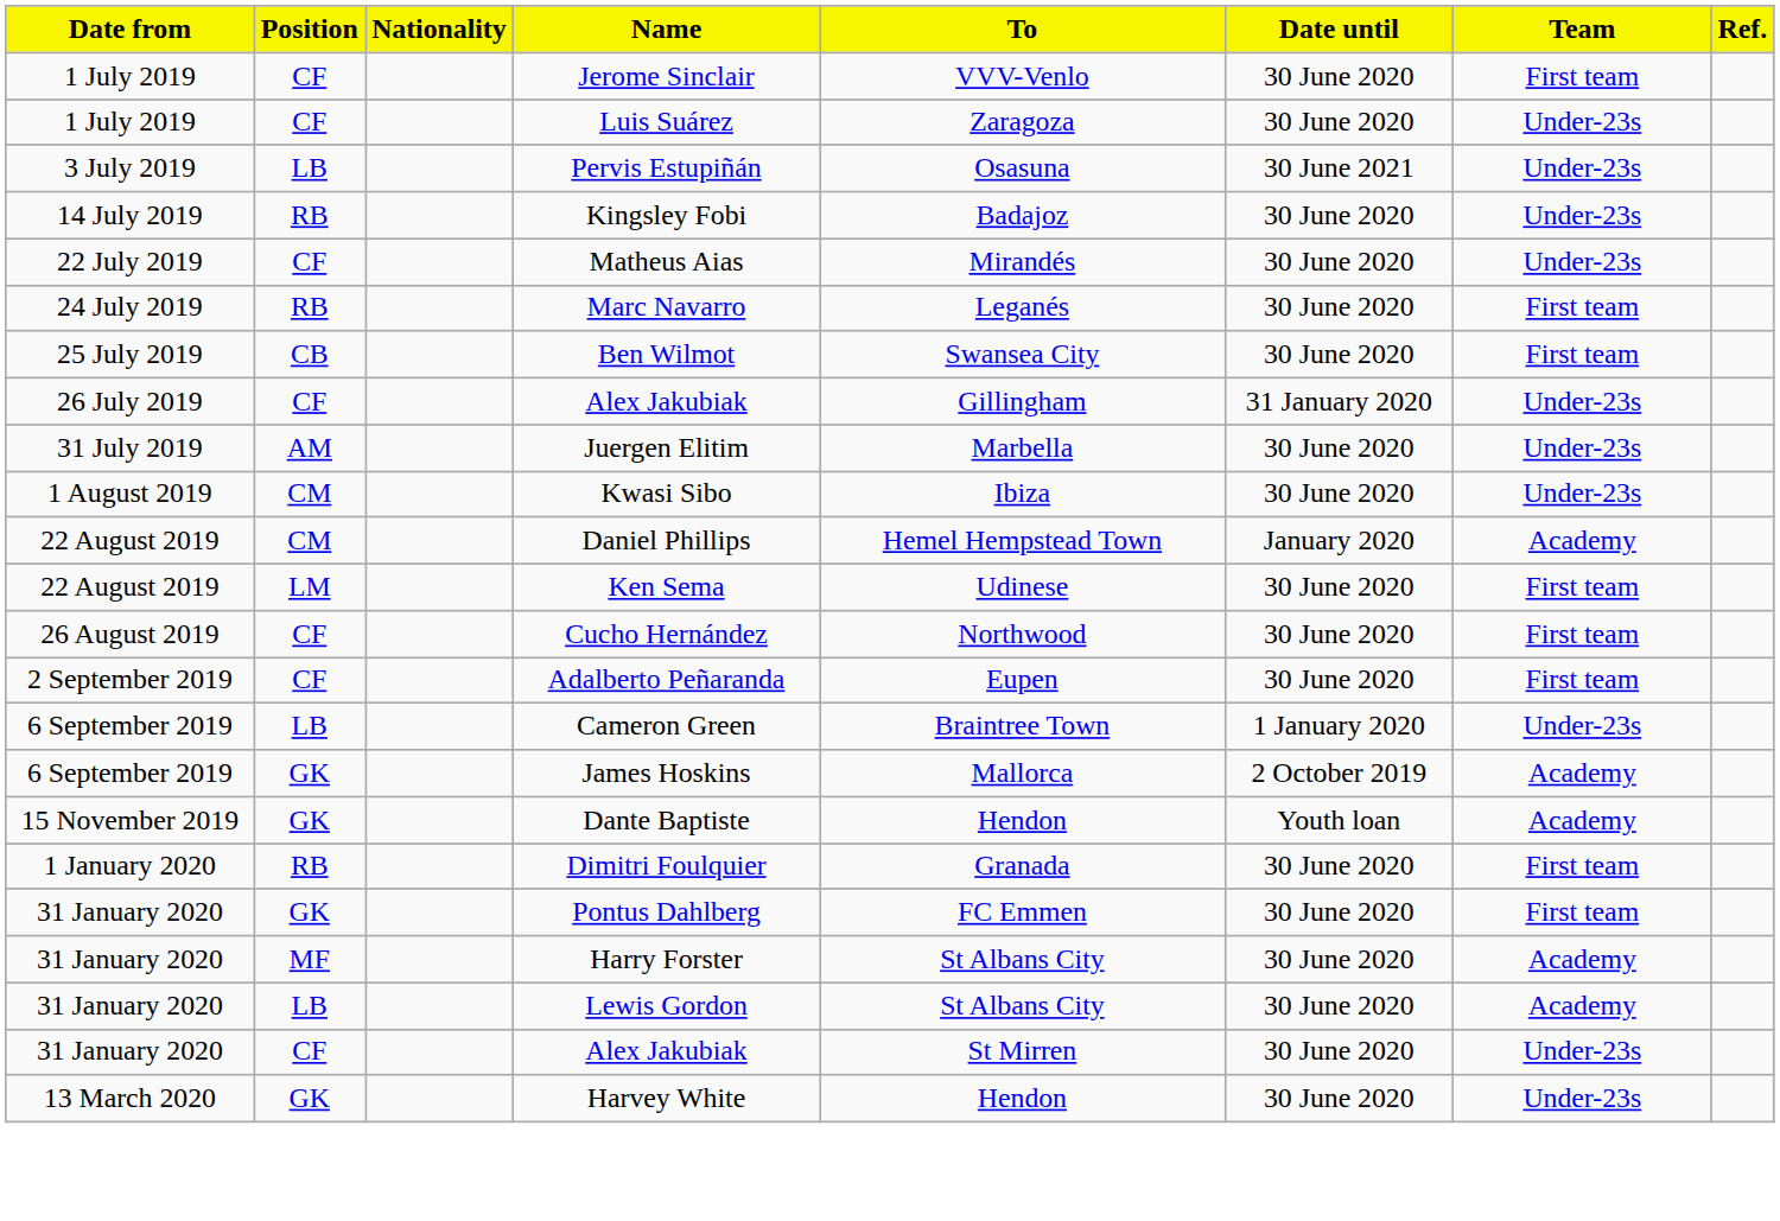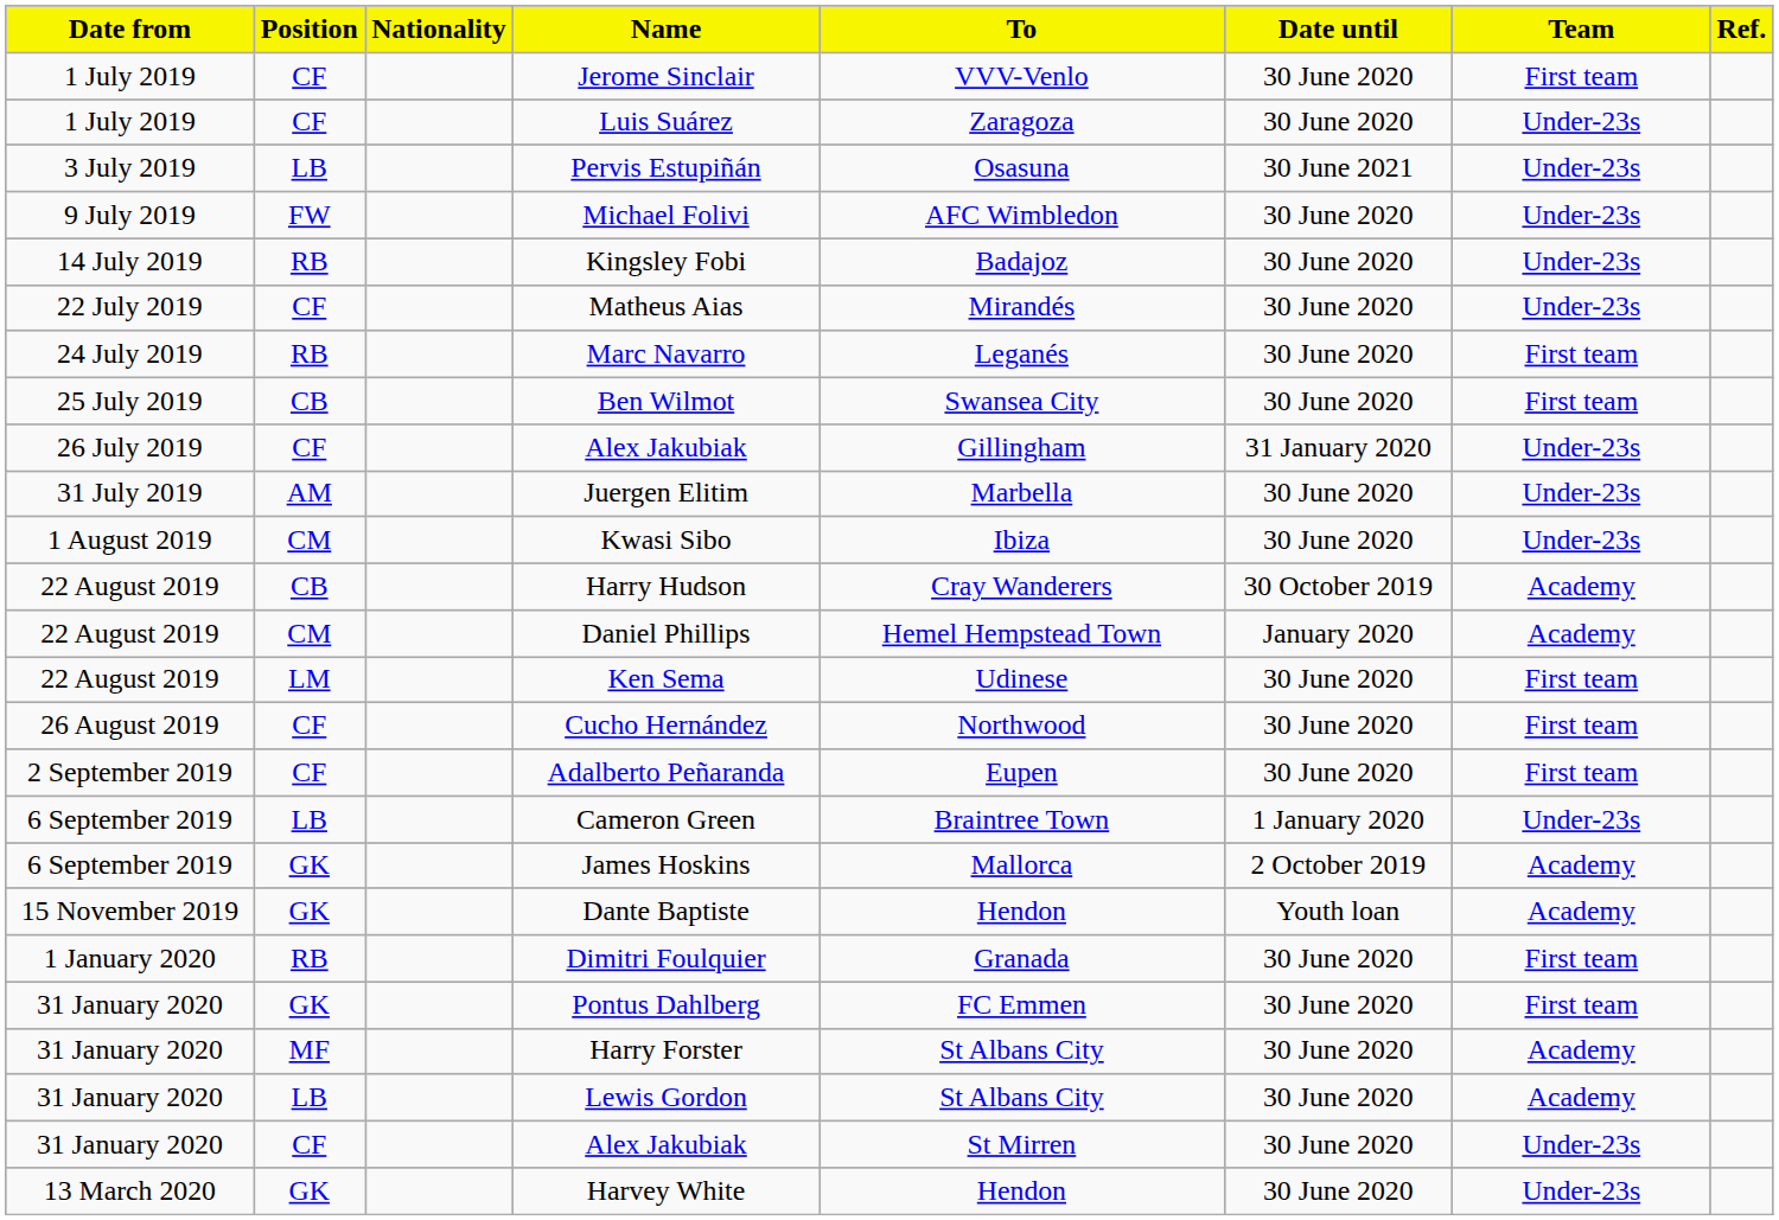+ row: 9 July 2019 | FW | Michael Folivi | AFC Wimbledon | 30 June 2020 | Under-23s
+ row: 22 August 2019 | CB | Harry Hudson | Cray Wanderers | 30 October 2019 | Academy
